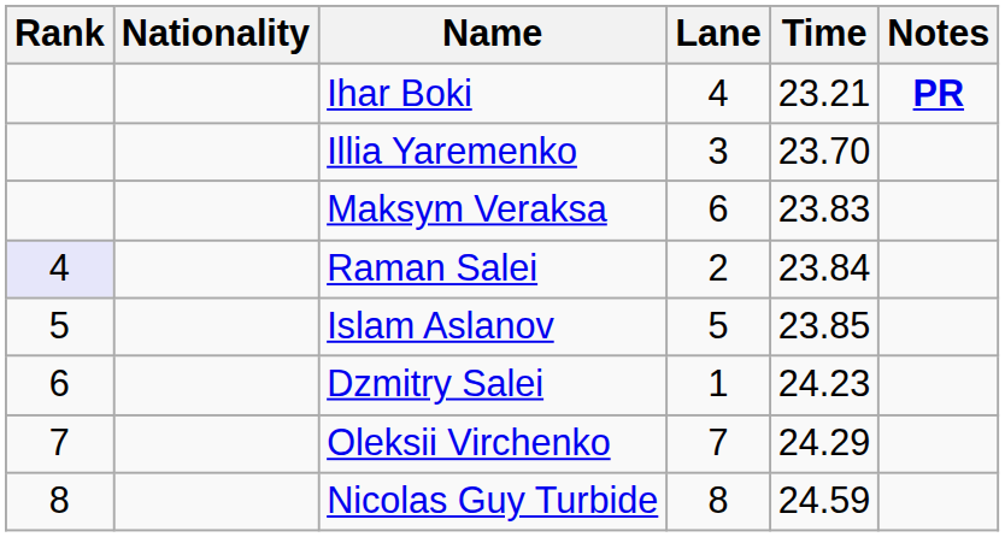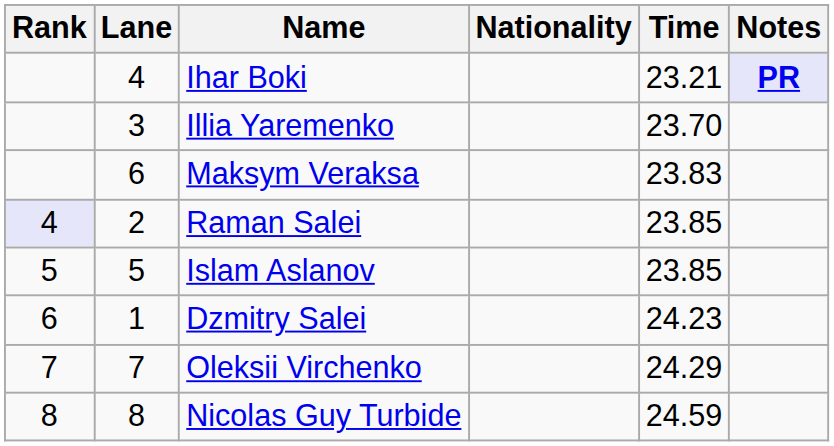columns swapped: Lane <-> Nationality
Ihar Boki | Notes: no background -> lavender background
Raman Salei | Time: 23.84 -> 23.85
